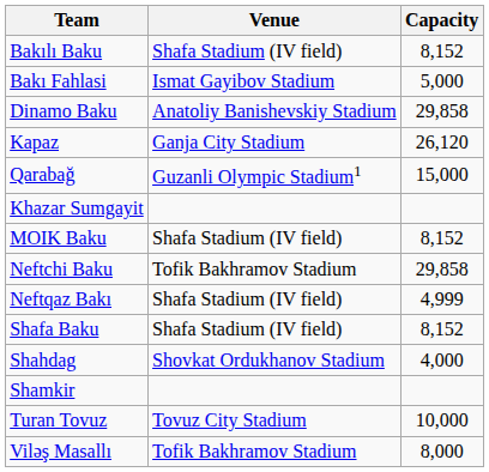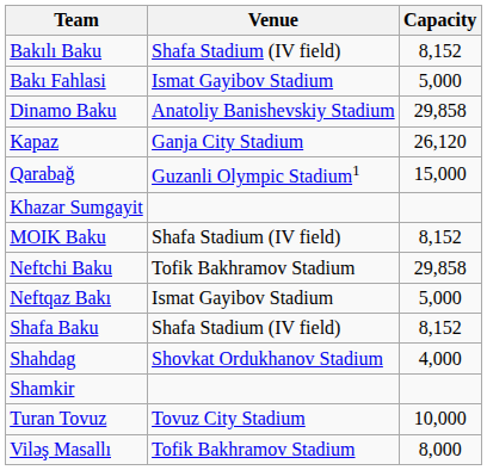Neftqaz Bakı | Venue: Shafa Stadium (IV field) -> Ismat Gayibov Stadium
Neftqaz Bakı | Capacity: 4,999 -> 5,000
